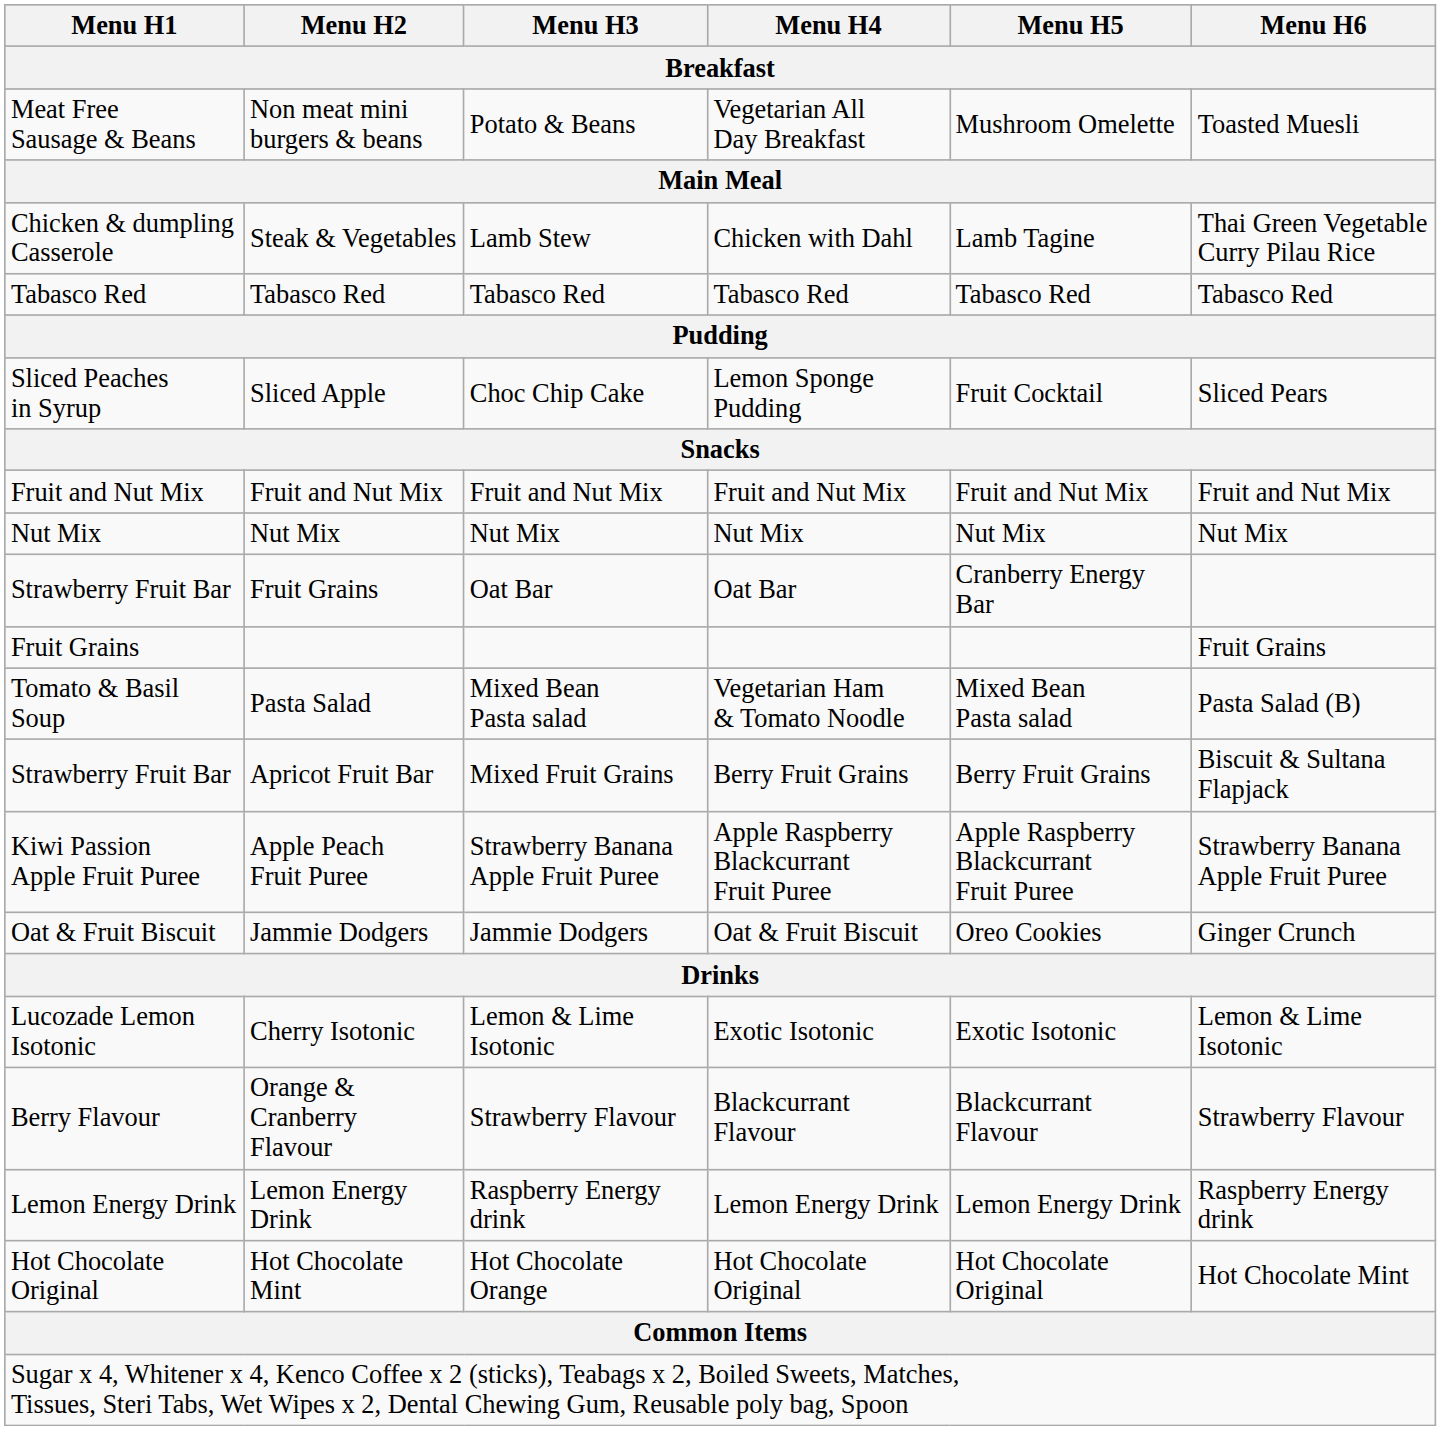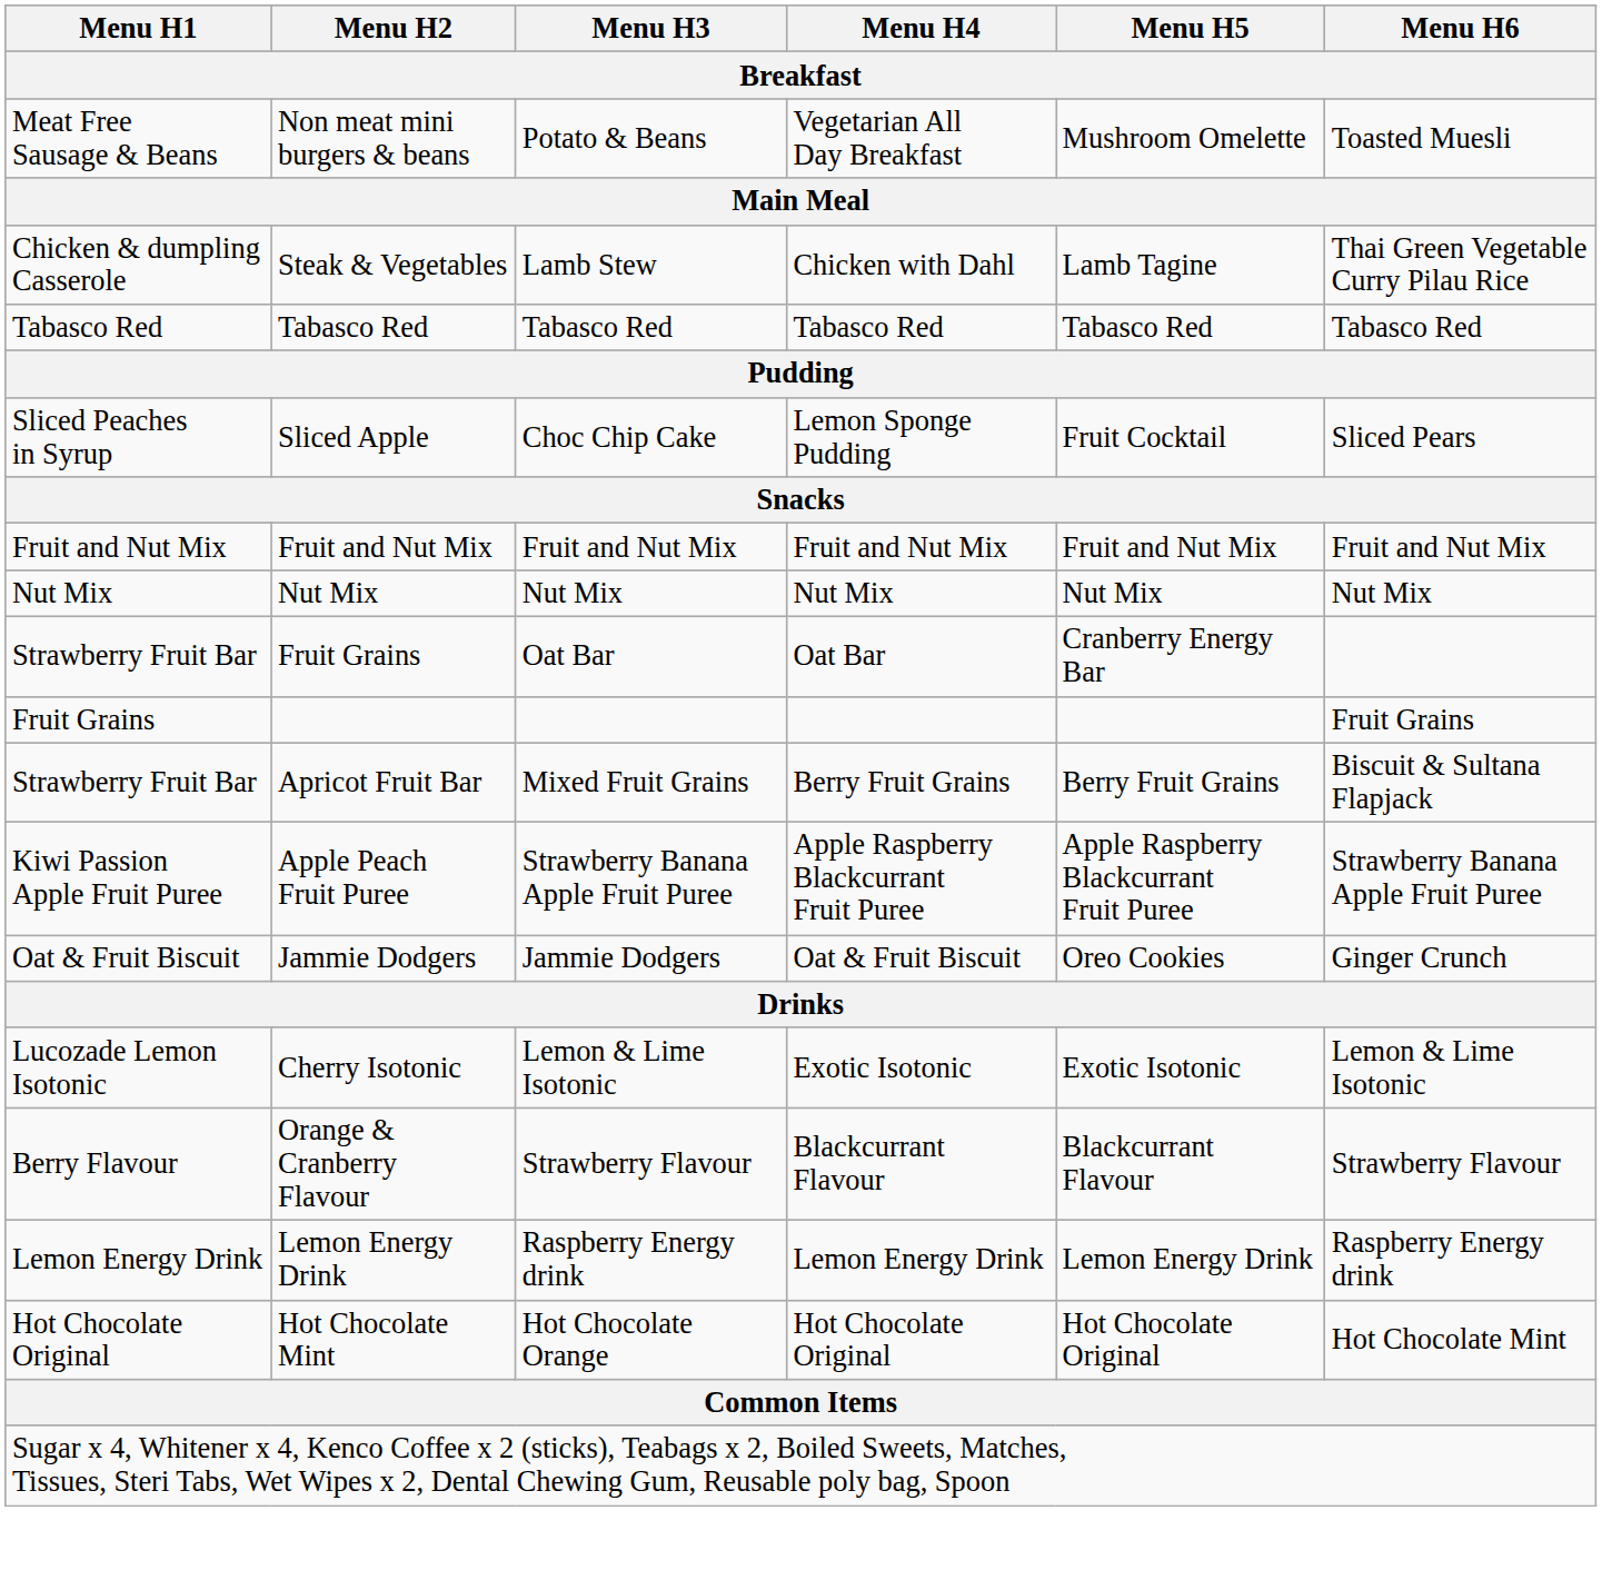- row: Tomato & Basil Soup | Pasta Salad | Mixed Bean Pasta salad | Vegetarian Ham & Tomato Noodle | Mixed Bean Pasta salad | Pasta Salad (B)
